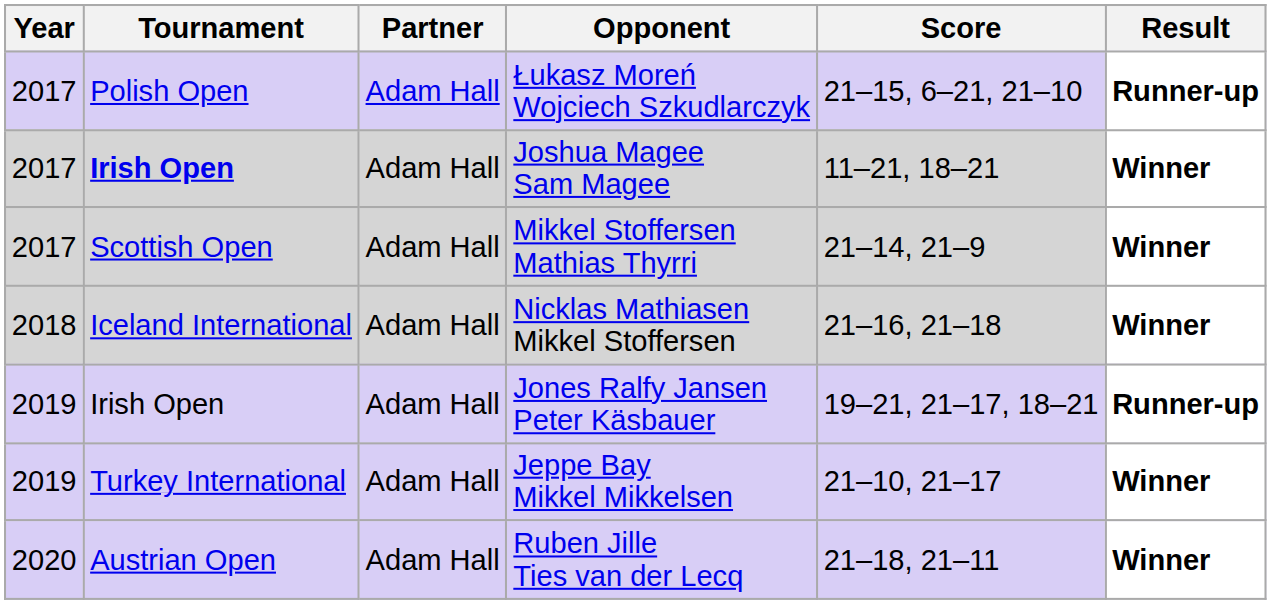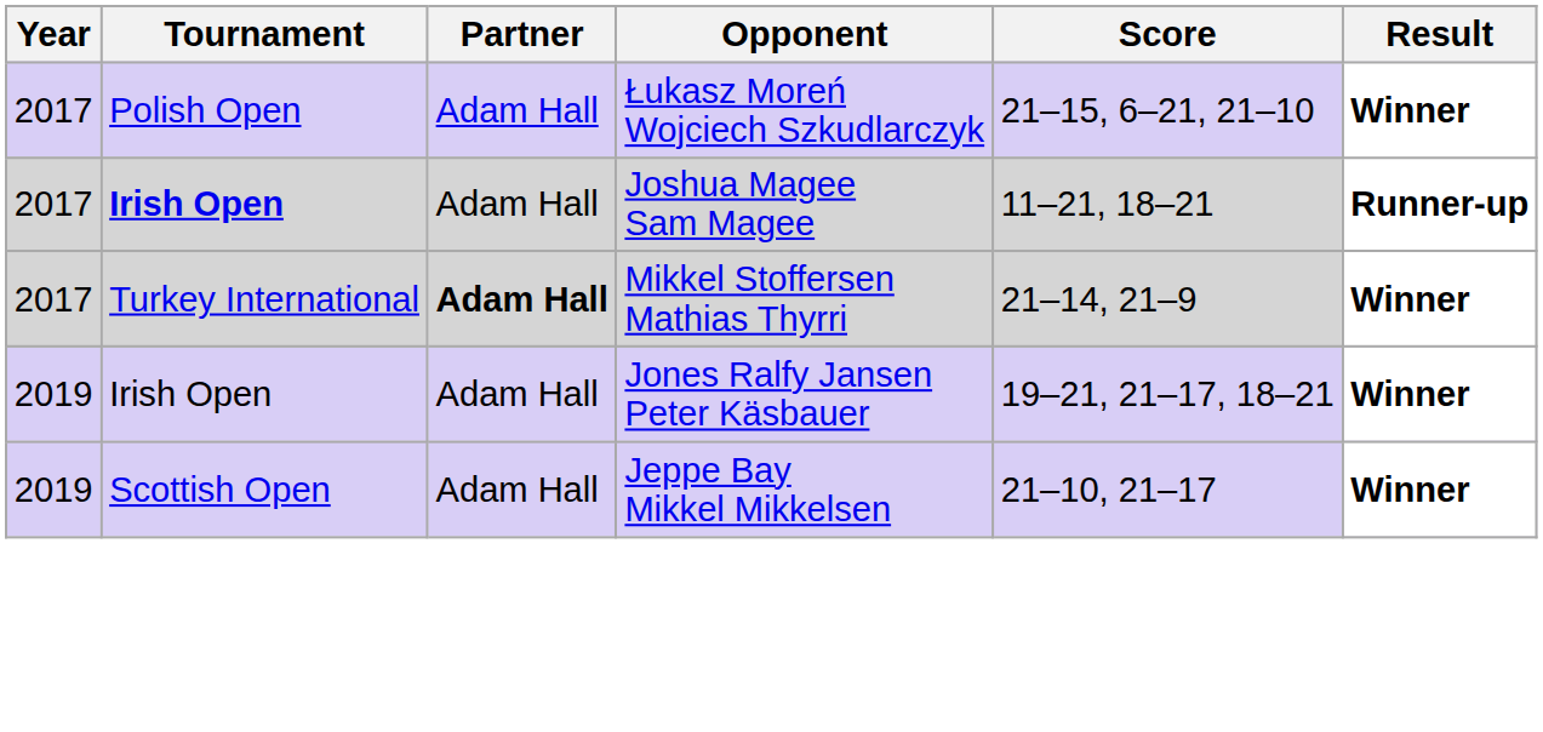Łukasz Moreń Wojciech Szkudlarczyk | Result: Runner-up -> Winner
Joshua Magee Sam Magee | Result: Winner -> Runner-up
Mikkel Stoffersen Mathias Thyrri | Tournament: Scottish Open -> Turkey International
Mikkel Stoffersen Mathias Thyrri | Partner: normal -> bold
- row: 2018 | Iceland International | Adam Hall | Nicklas Mathiasen Mikkel Stoffersen | 21–16, 21–18 | Winner
Jones Ralfy Jansen Peter Käsbauer | Result: Runner-up -> Winner
Jeppe Bay Mikkel Mikkelsen | Tournament: Turkey International -> Scottish Open
- row: 2020 | Austrian Open | Adam Hall | Ruben Jille Ties van der Lecq | 21–18, 21–11 | Winner
